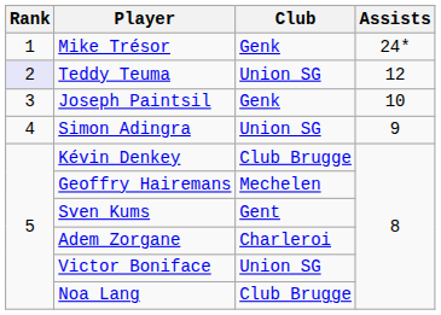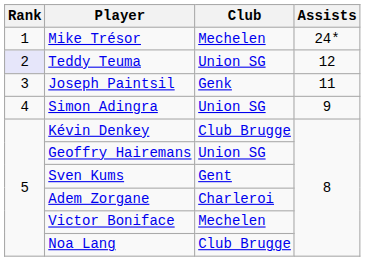Mike Trésor | Club: Genk -> Mechelen
Joseph Paintsil | Assists: 10 -> 11
Geoffry Hairemans | Club: Mechelen -> Union SG
Victor Boniface | Club: Union SG -> Mechelen
